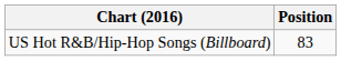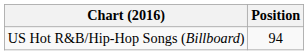US Hot R&B/Hip-Hop Songs (Billboard) | Position: 83 -> 94
